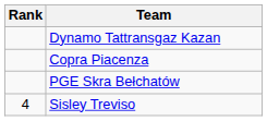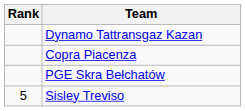Sisley Treviso | Rank: 4 -> 5
